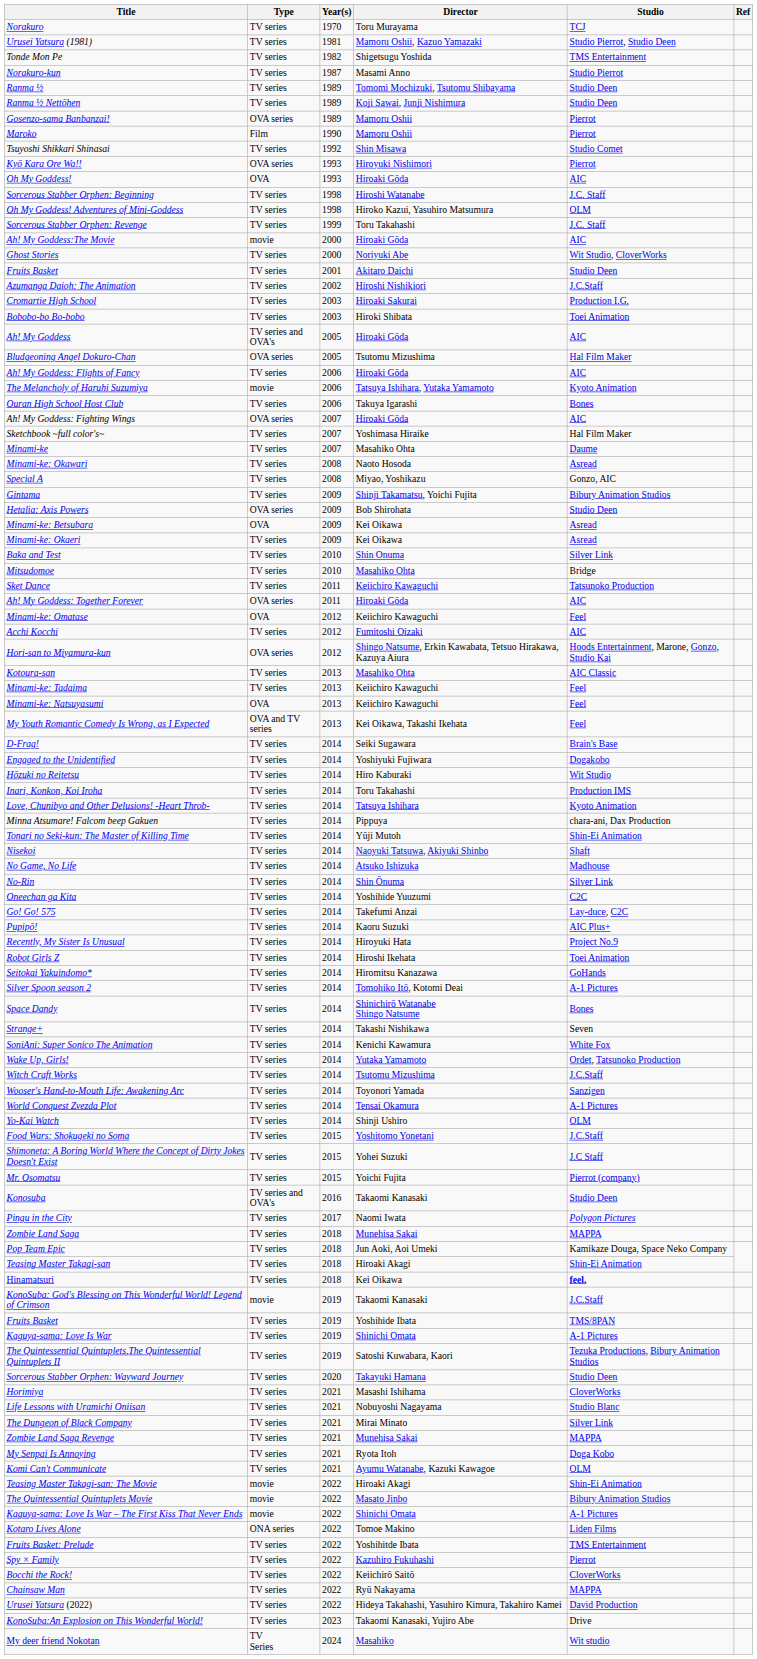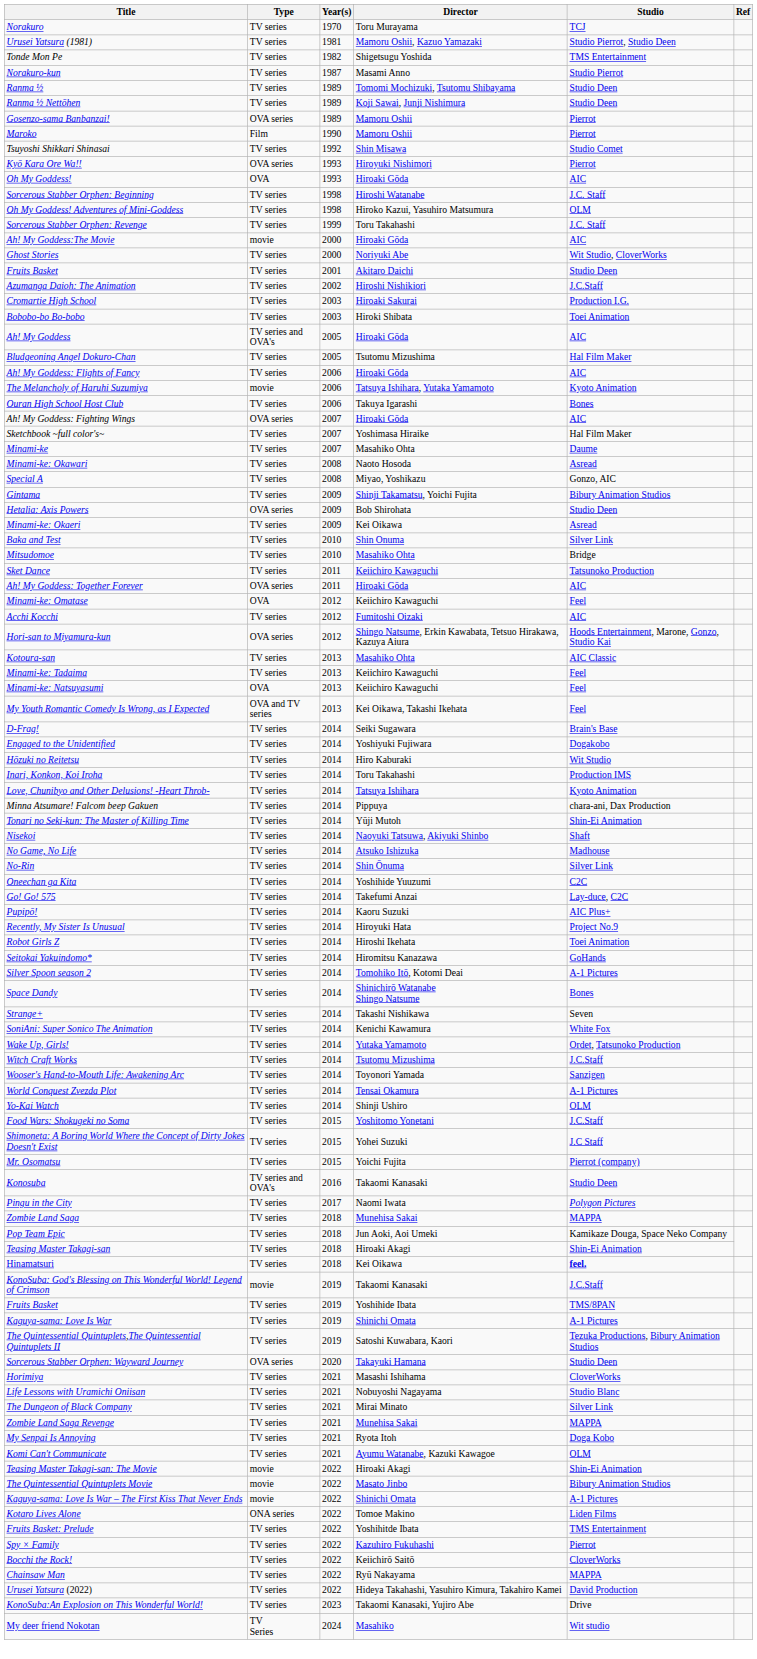Bludgeoning Angel Dokuro-Chan | Type: OVA series -> TV series
- row: Minami-ke: Betsubara | OVA | 2009 | Kei Oikawa | Asread
Sorcerous Stabber Orphen: Wayward Journey | Type: TV series -> OVA series
